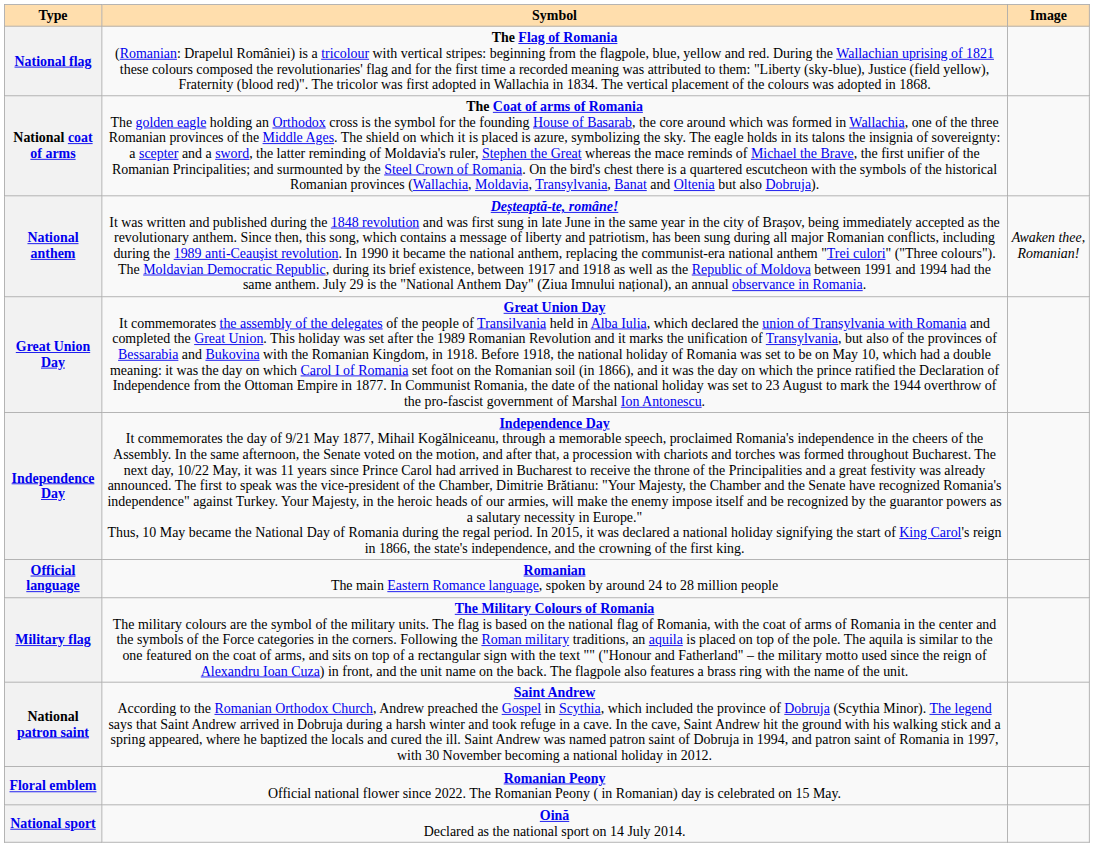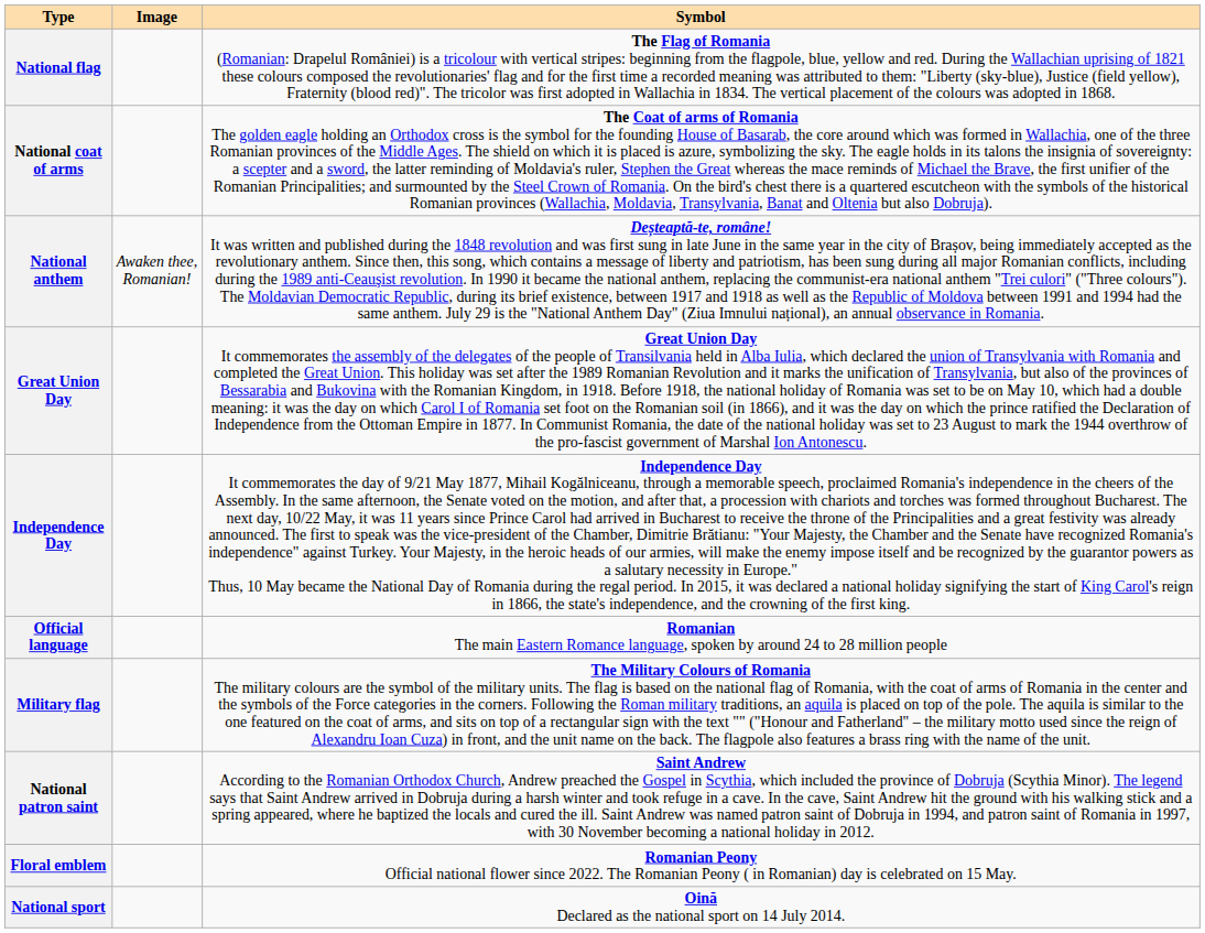columns swapped: Image <-> Symbol
